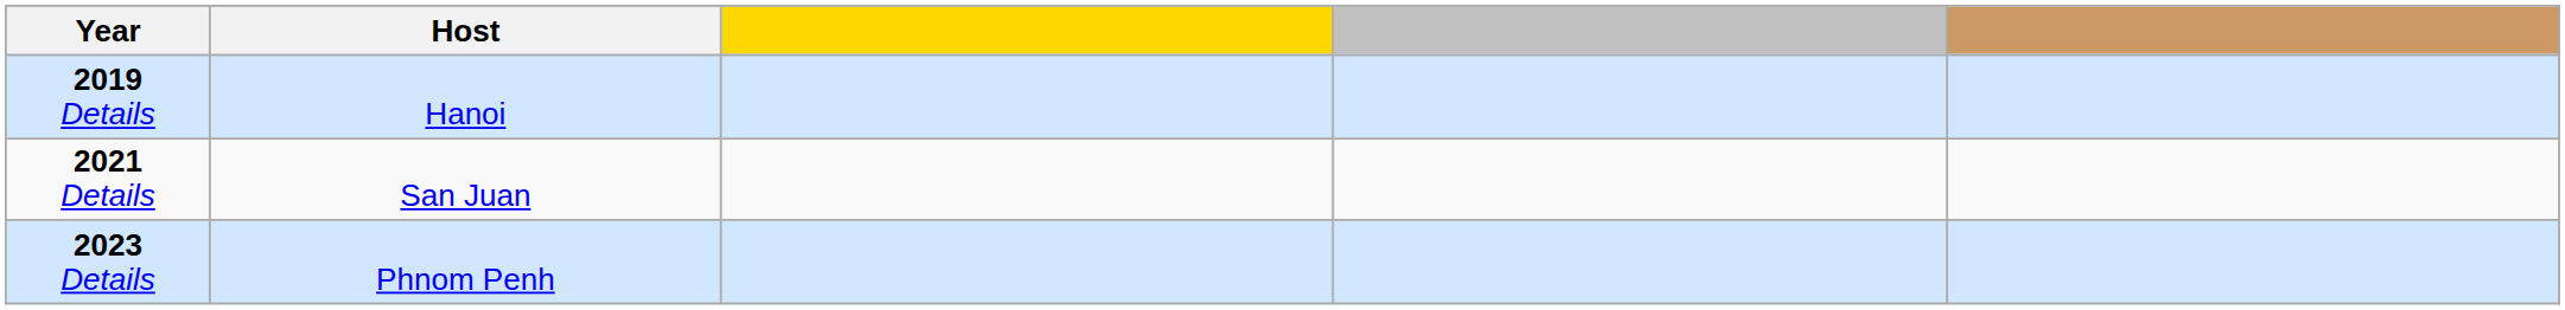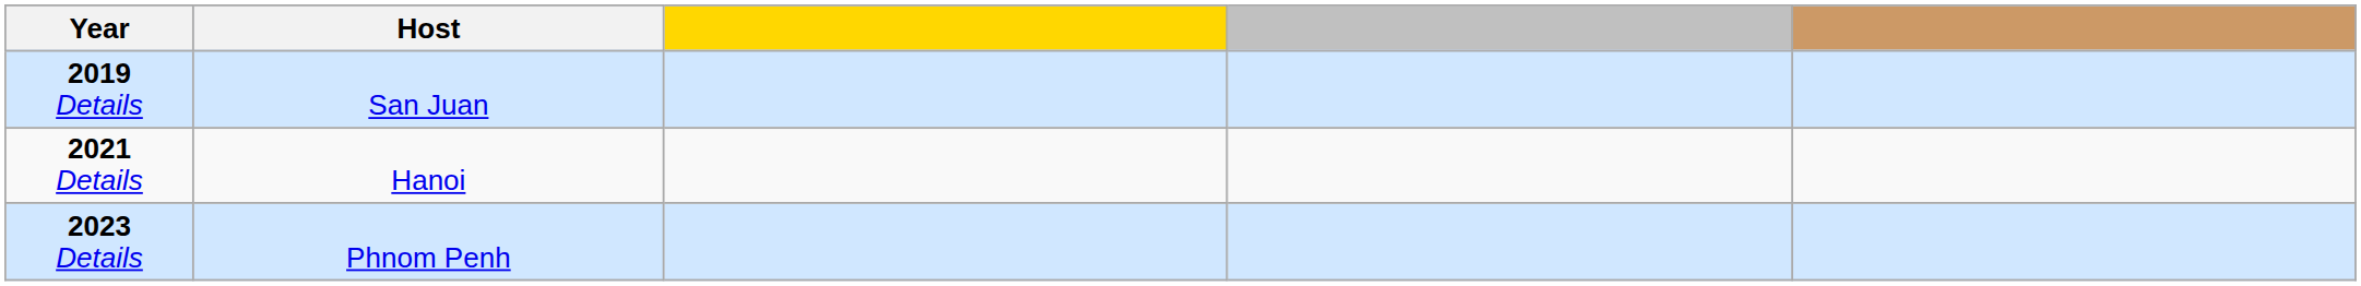2019 Details | Host: Hanoi -> San Juan
2021 Details | Host: San Juan -> Hanoi
